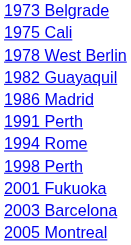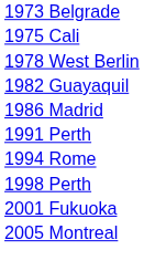- row: 2003 Barcelona
